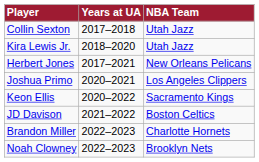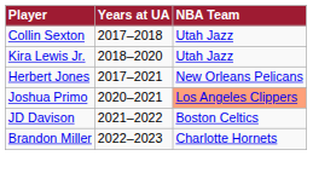Joshua Primo | NBA Team: no background -> lightsalmon background
- row: Keon Ellis | 2020–2022 | Sacramento Kings
- row: Noah Clowney | 2022–2023 | Brooklyn Nets
